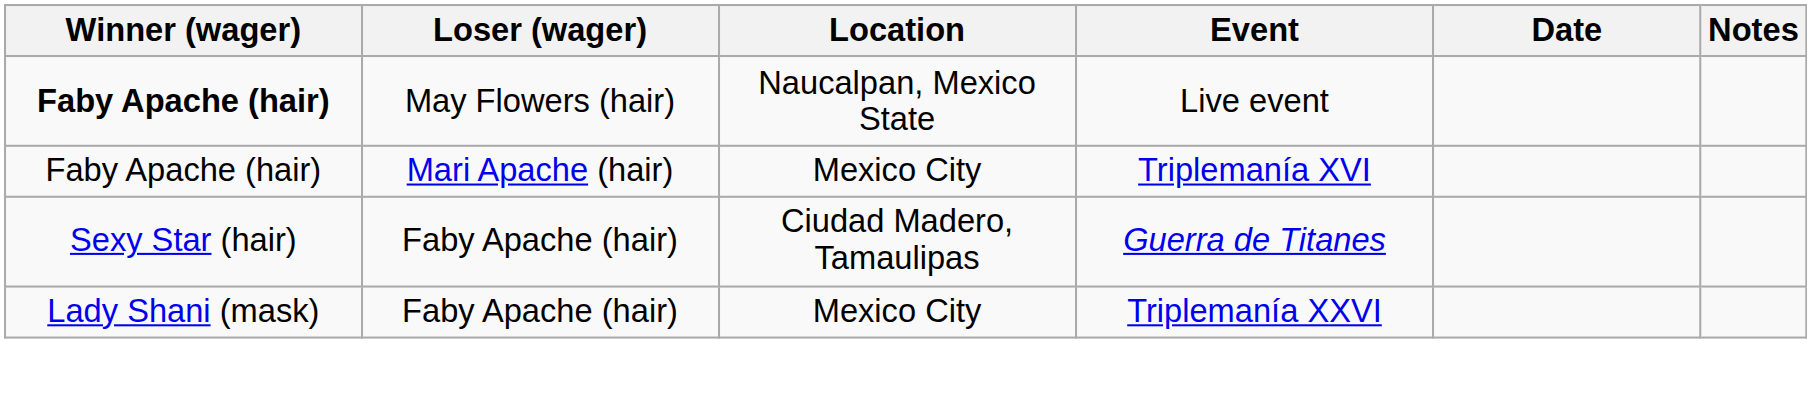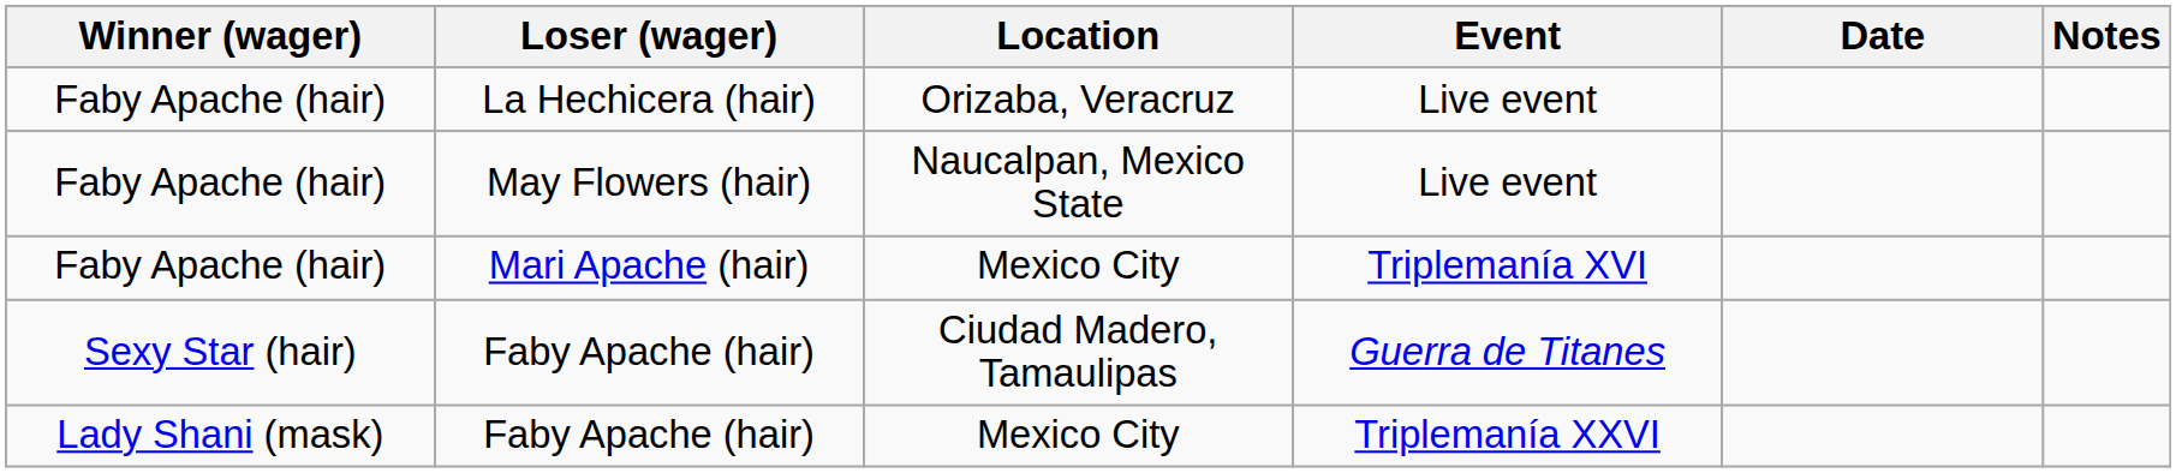+ row: Faby Apache (hair) | La Hechicera (hair) | Orizaba, Veracruz | Live event
May Flowers (hair) | Winner (wager): bold -> normal
